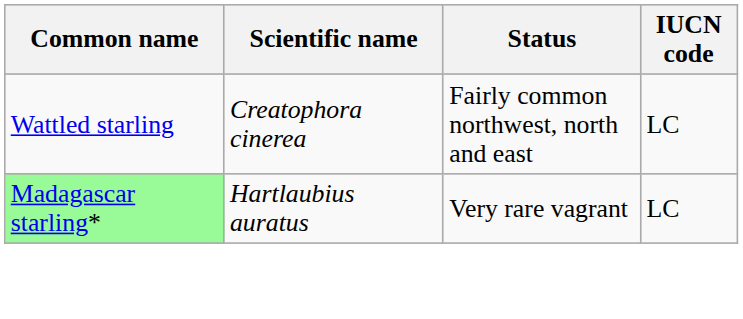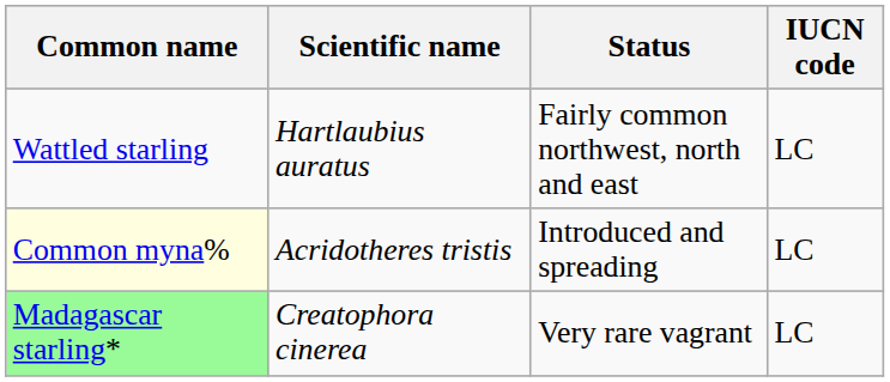Wattled starling | Scientific name: Creatophora cinerea -> Hartlaubius auratus
+ row: Common myna% | Acridotheres tristis | Introduced and spreading | LC
Madagascar starling* | Scientific name: Hartlaubius auratus -> Creatophora cinerea
